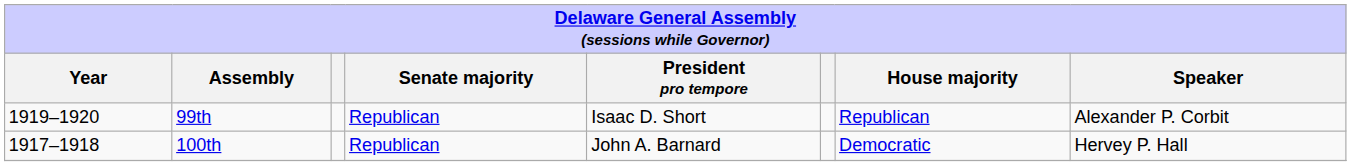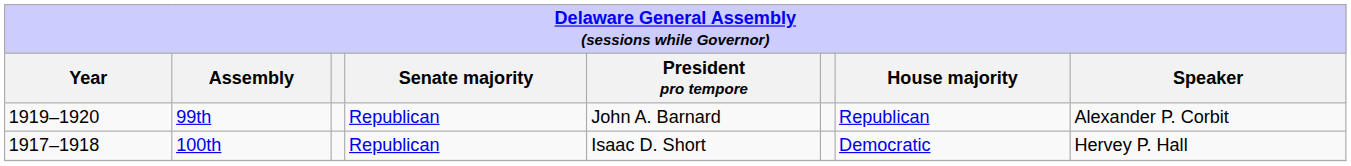99th | President pro tempore: Isaac D. Short -> John A. Barnard
100th | President pro tempore: John A. Barnard -> Isaac D. Short
